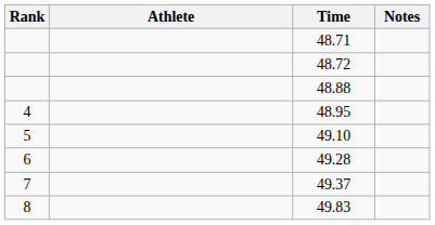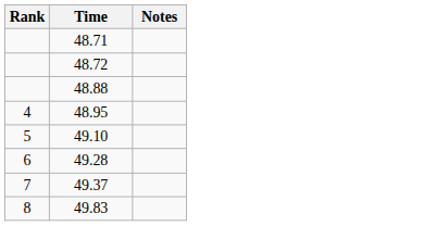- column: Athlete
